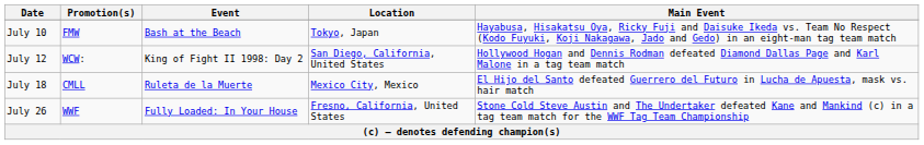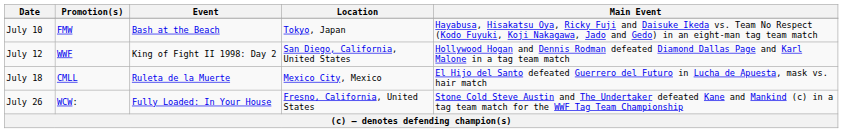July 12 | Promotion(s): WCW: -> WWF
July 26 | Promotion(s): WWF -> WCW:
